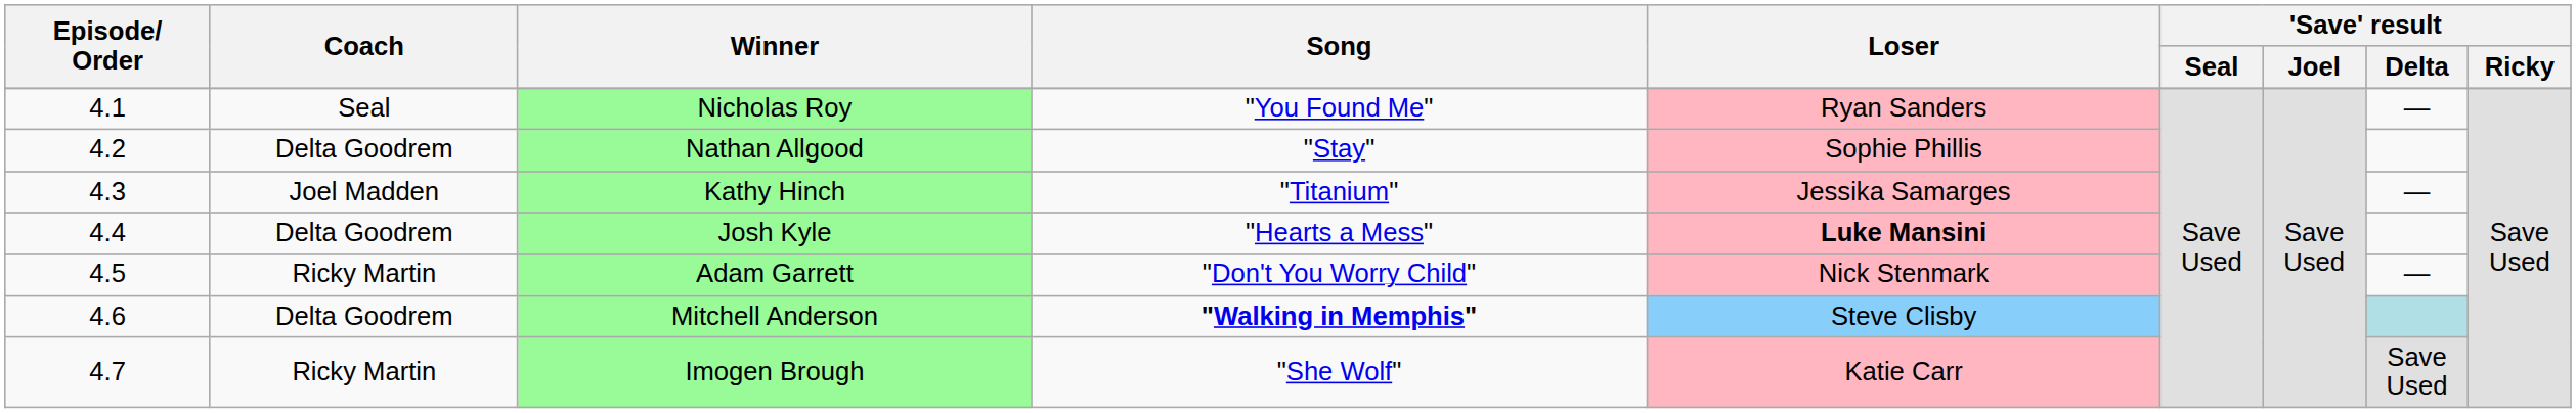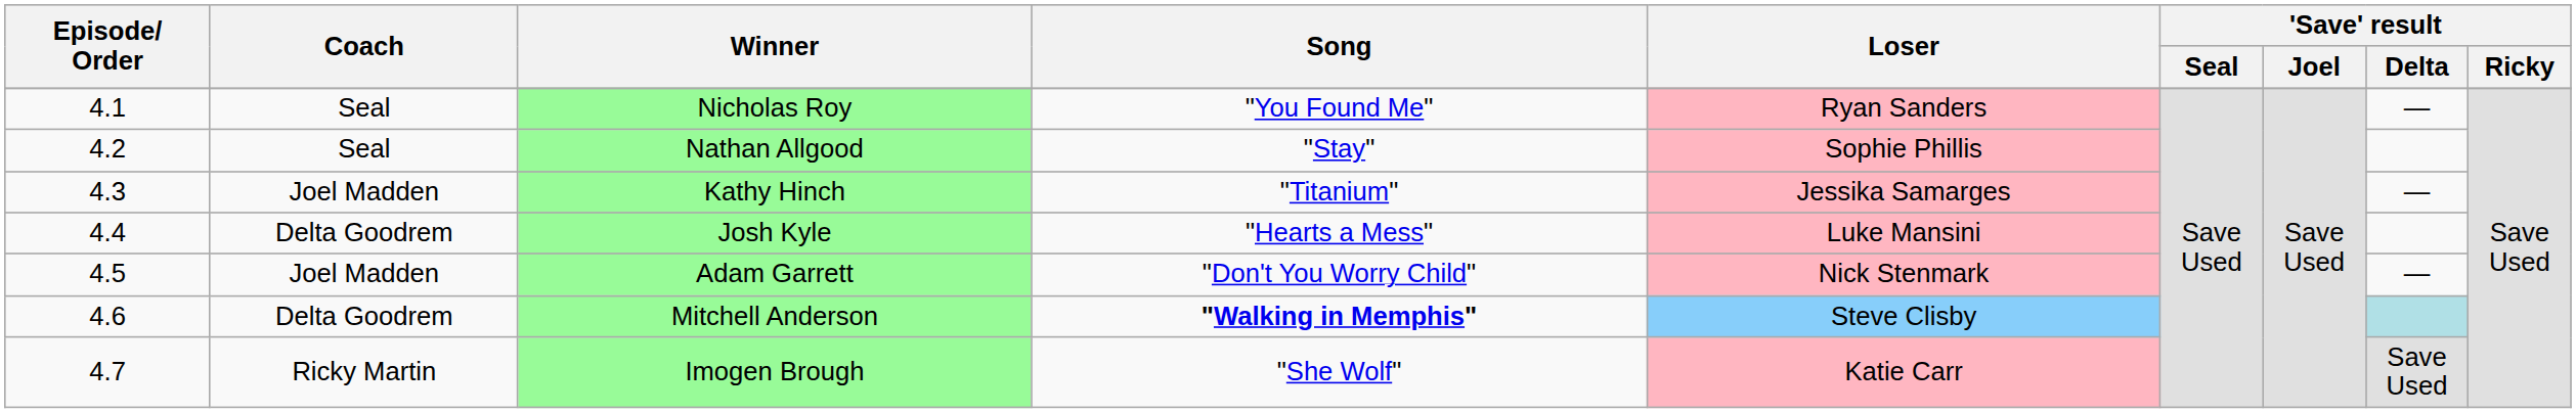Nathan Allgood | Coach: Delta Goodrem -> Seal
Josh Kyle | Loser: bold -> normal
Adam Garrett | Coach: Ricky Martin -> Joel Madden
